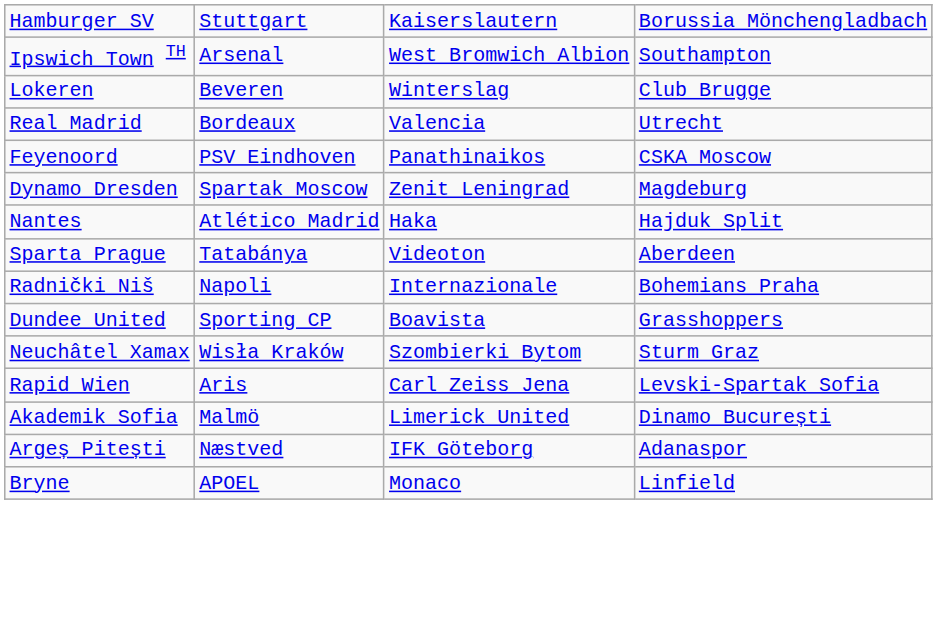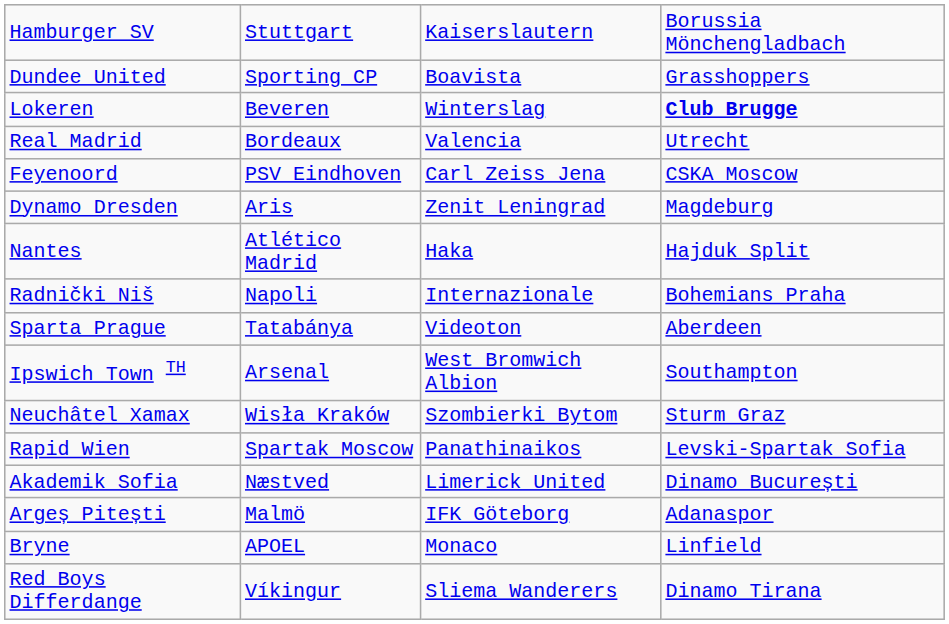rows swapped: Ipswich Town TH <-> Dundee United
Lokeren | column 4: normal -> bold
Feyenoord | column 3: Panathinaikos -> Carl Zeiss Jena
Dynamo Dresden | column 2: Spartak Moscow -> Aris
rows swapped: Radnički Niš <-> Sparta Prague
Rapid Wien | column 2: Aris -> Spartak Moscow
Rapid Wien | column 3: Carl Zeiss Jena -> Panathinaikos
Akademik Sofia | column 2: Malmö -> Næstved
Argeș Pitești | column 2: Næstved -> Malmö
+ row: Red Boys Differdange | Víkingur | Sliema Wanderers | Dinamo Tirana
